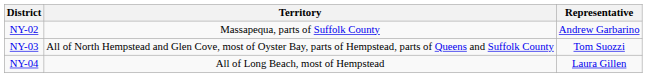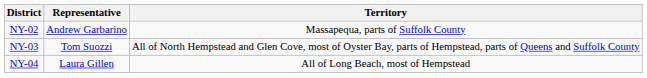columns swapped: Representative <-> Territory
